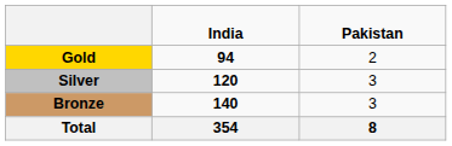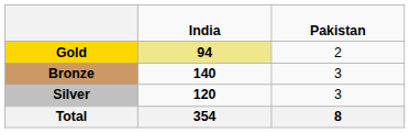Gold | column 2: no background -> khaki background
rows swapped: Silver <-> Bronze
